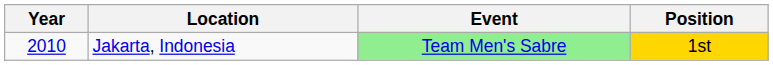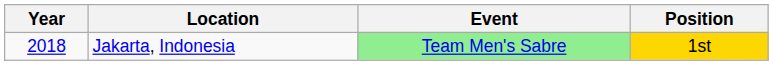Jakarta, Indonesia | Year: 2010 -> 2018
